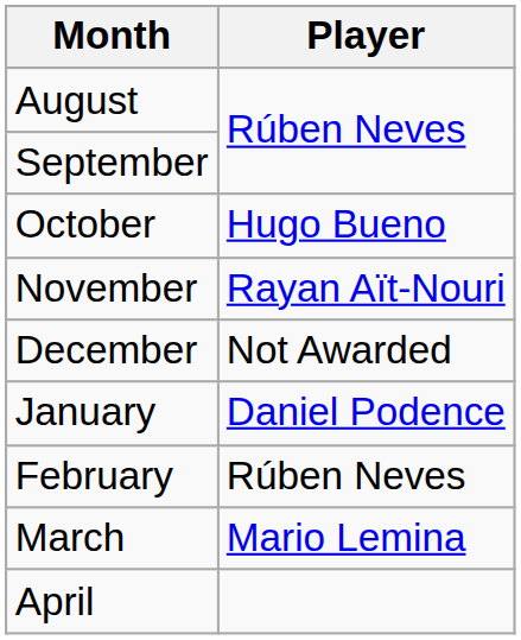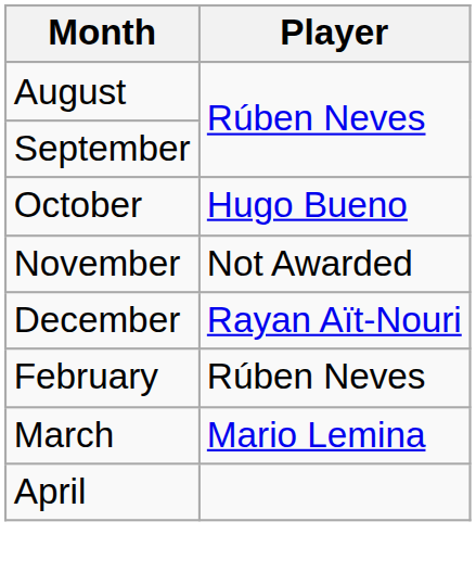November | Player: Rayan Aït-Nouri -> Not Awarded
December | Player: Not Awarded -> Rayan Aït-Nouri
- row: January | Daniel Podence
